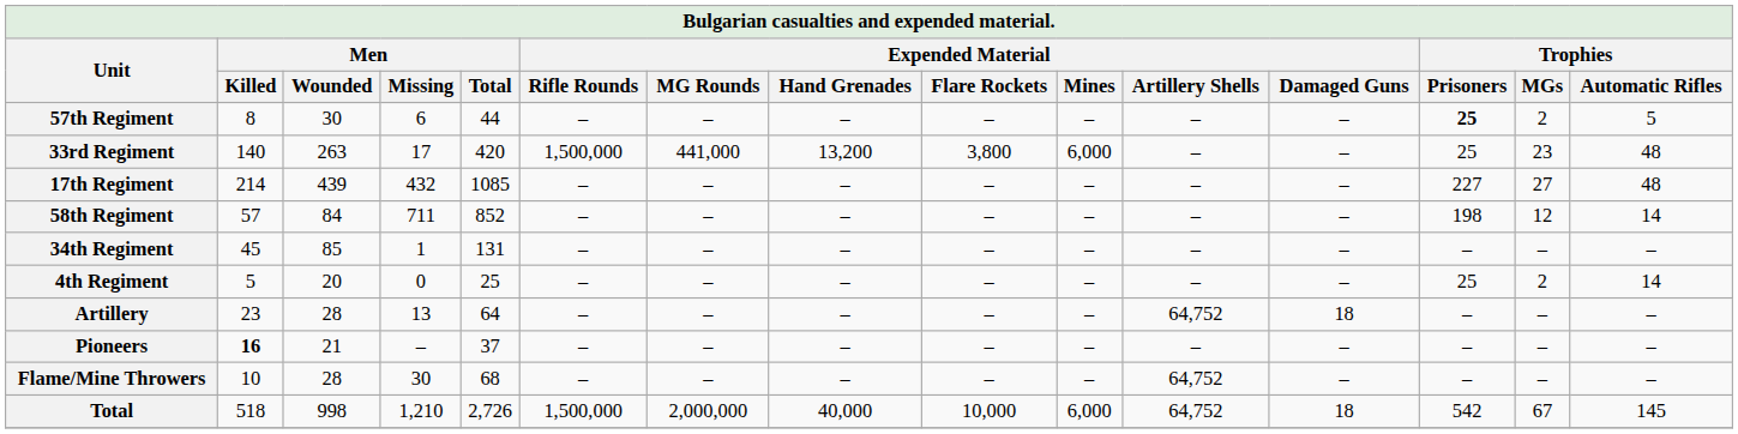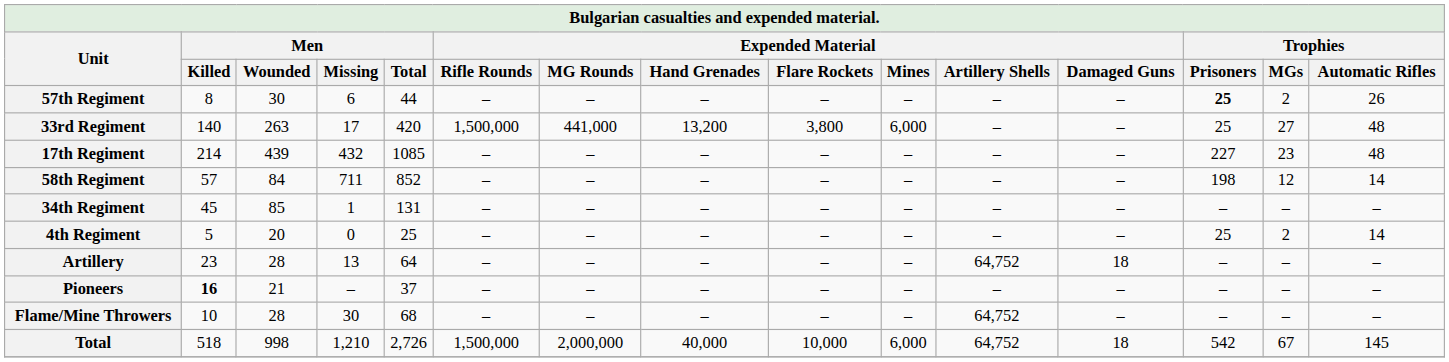57th Regiment | Trophies / Automatic Rifles: 5 -> 26
33rd Regiment | Trophies / MGs: 23 -> 27
17th Regiment | Trophies / MGs: 27 -> 23
